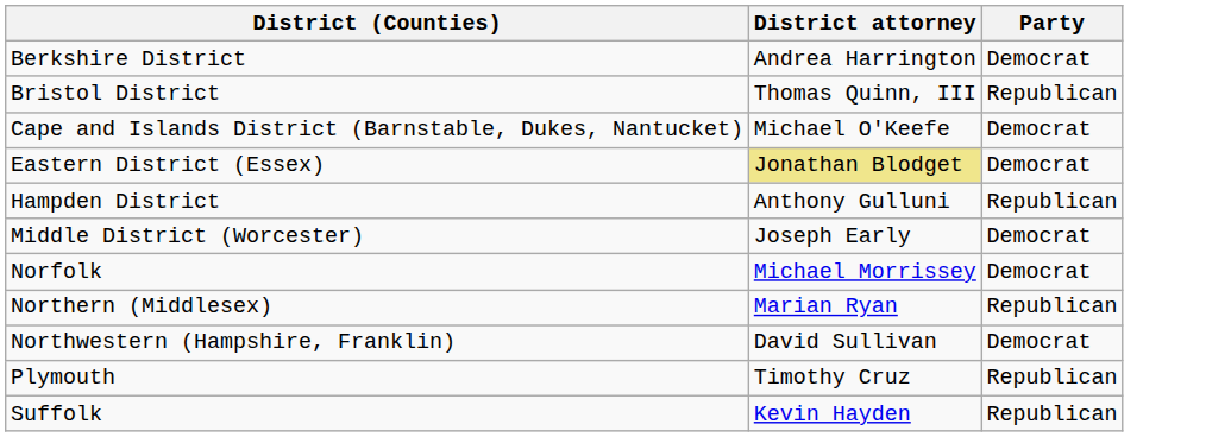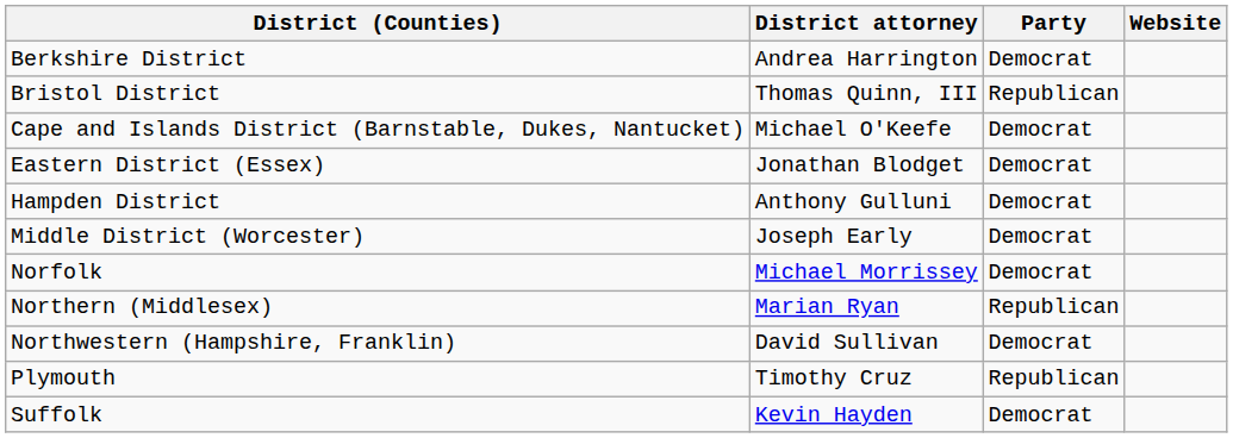+ column: Website
Eastern District (Essex) | District attorney: khaki background -> no background
Hampden District | Party: Republican -> Democrat
Suffolk | Party: Republican -> Democrat
